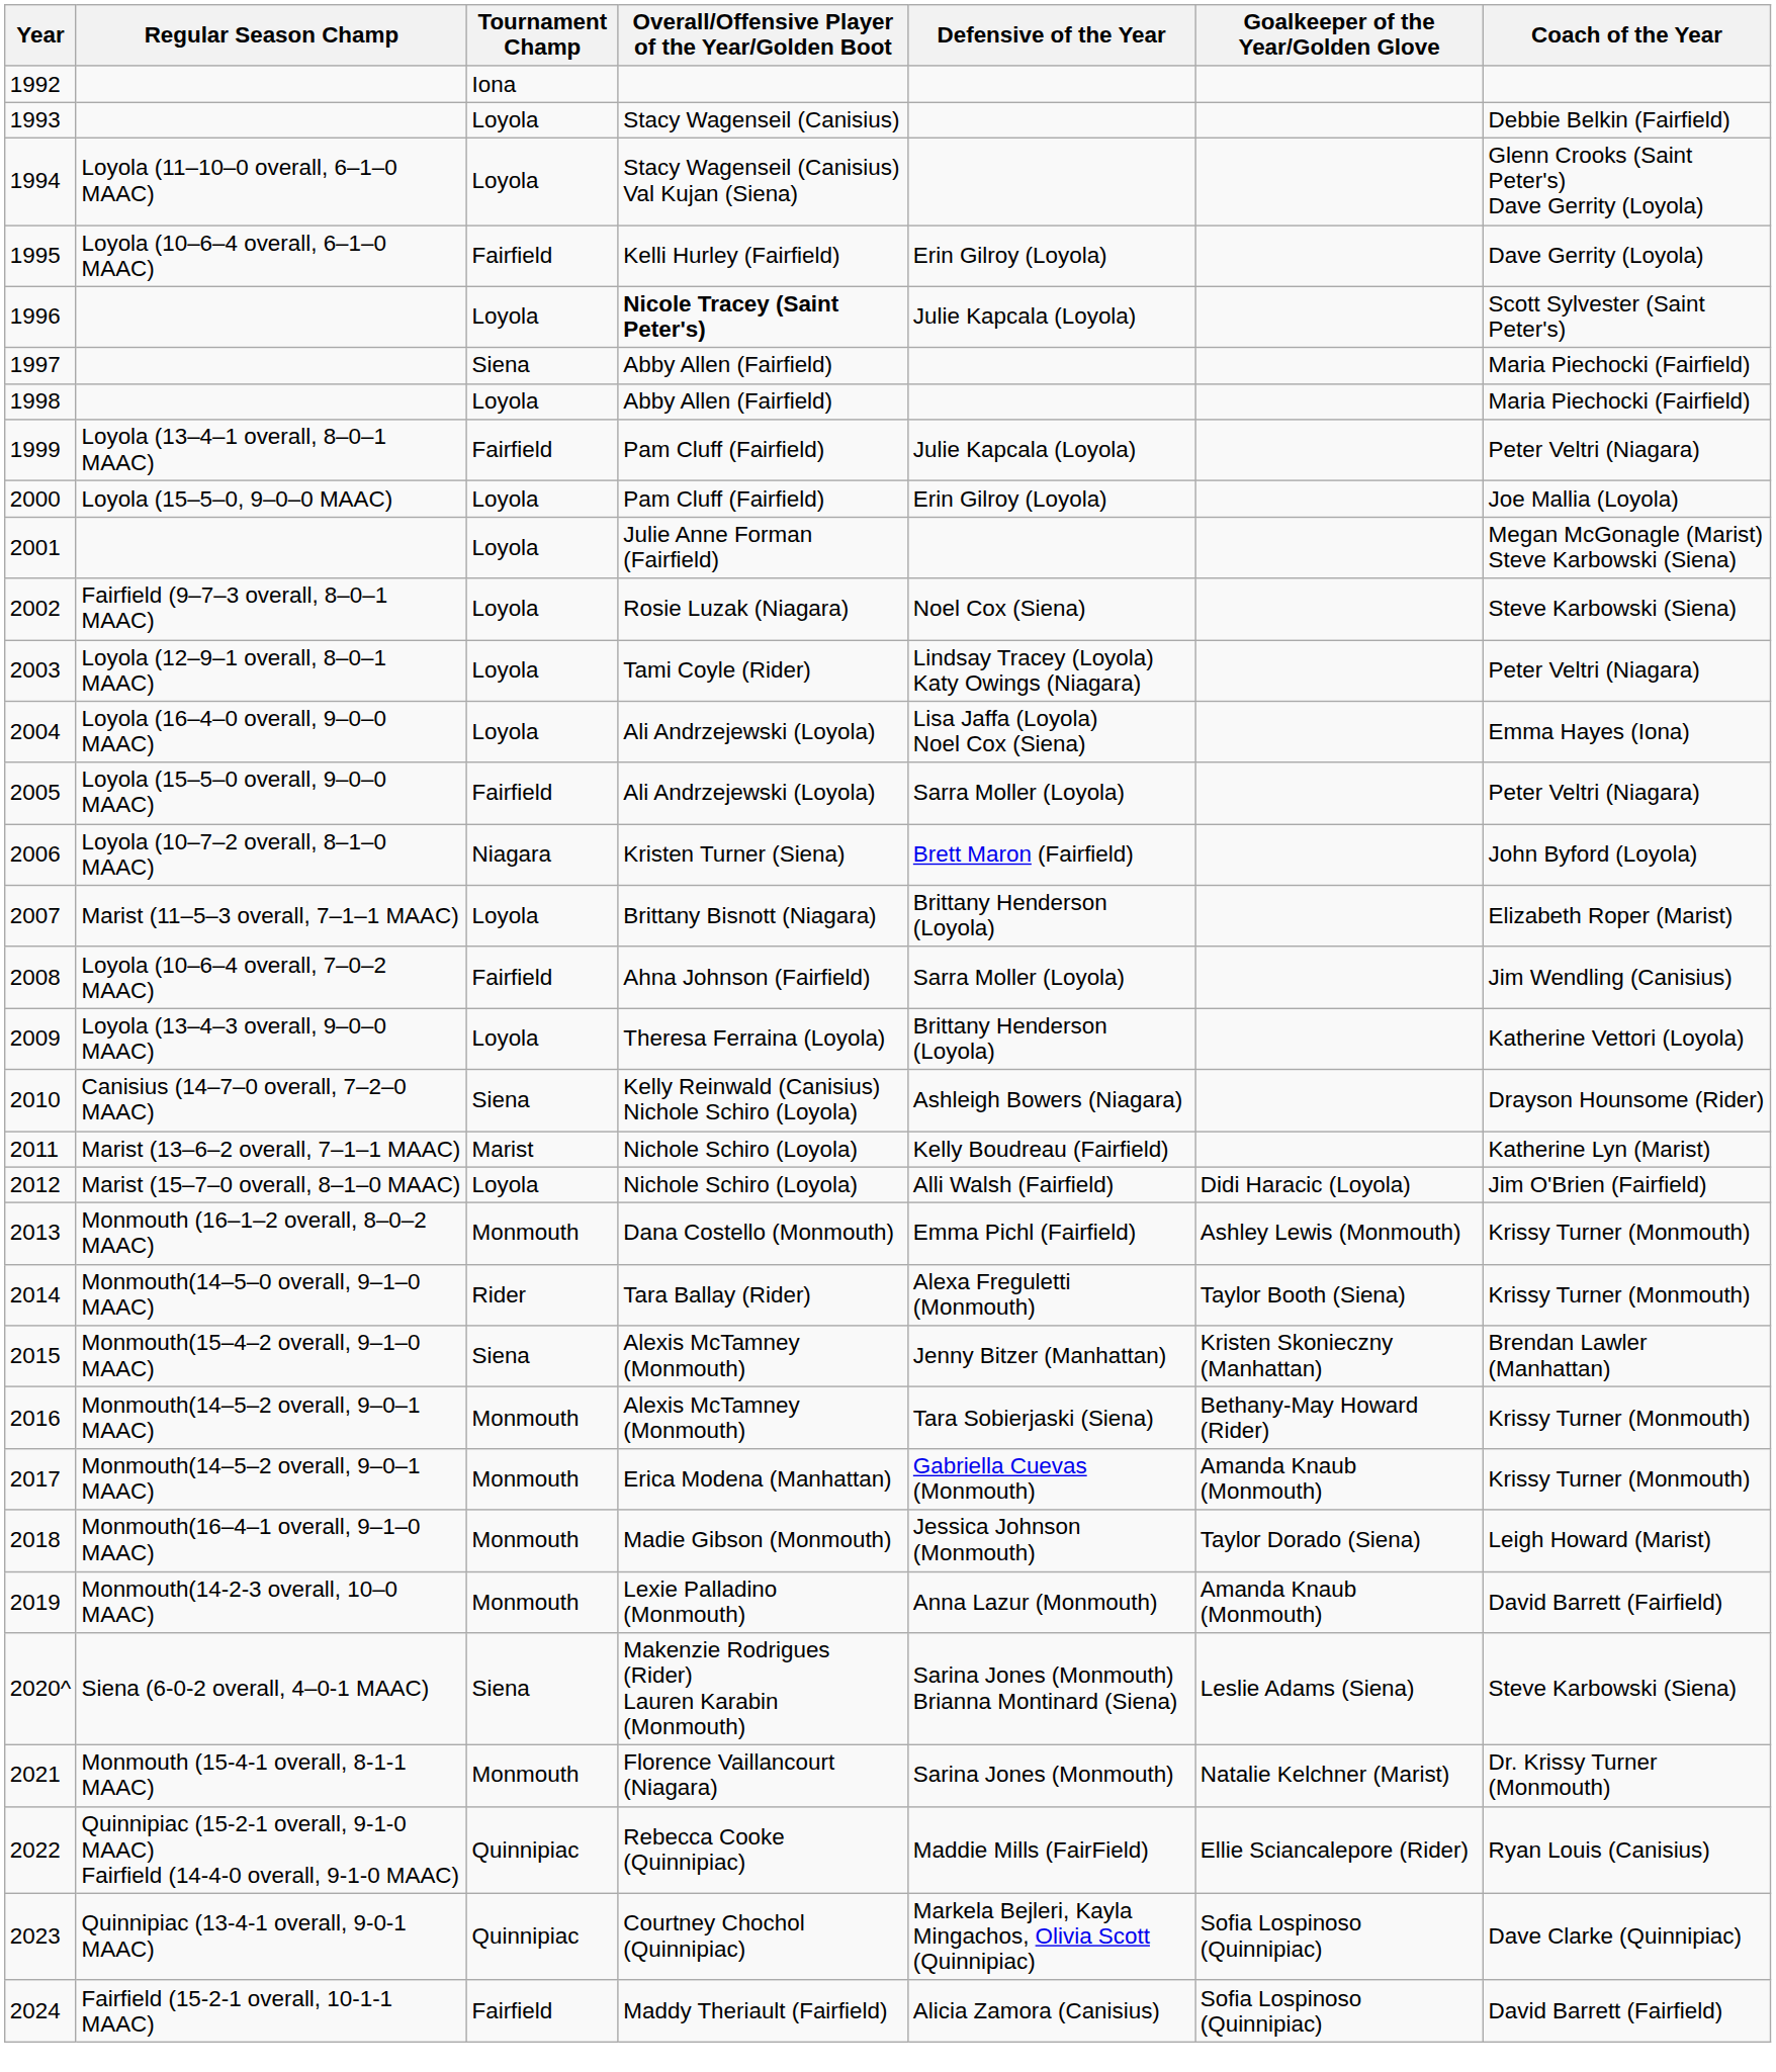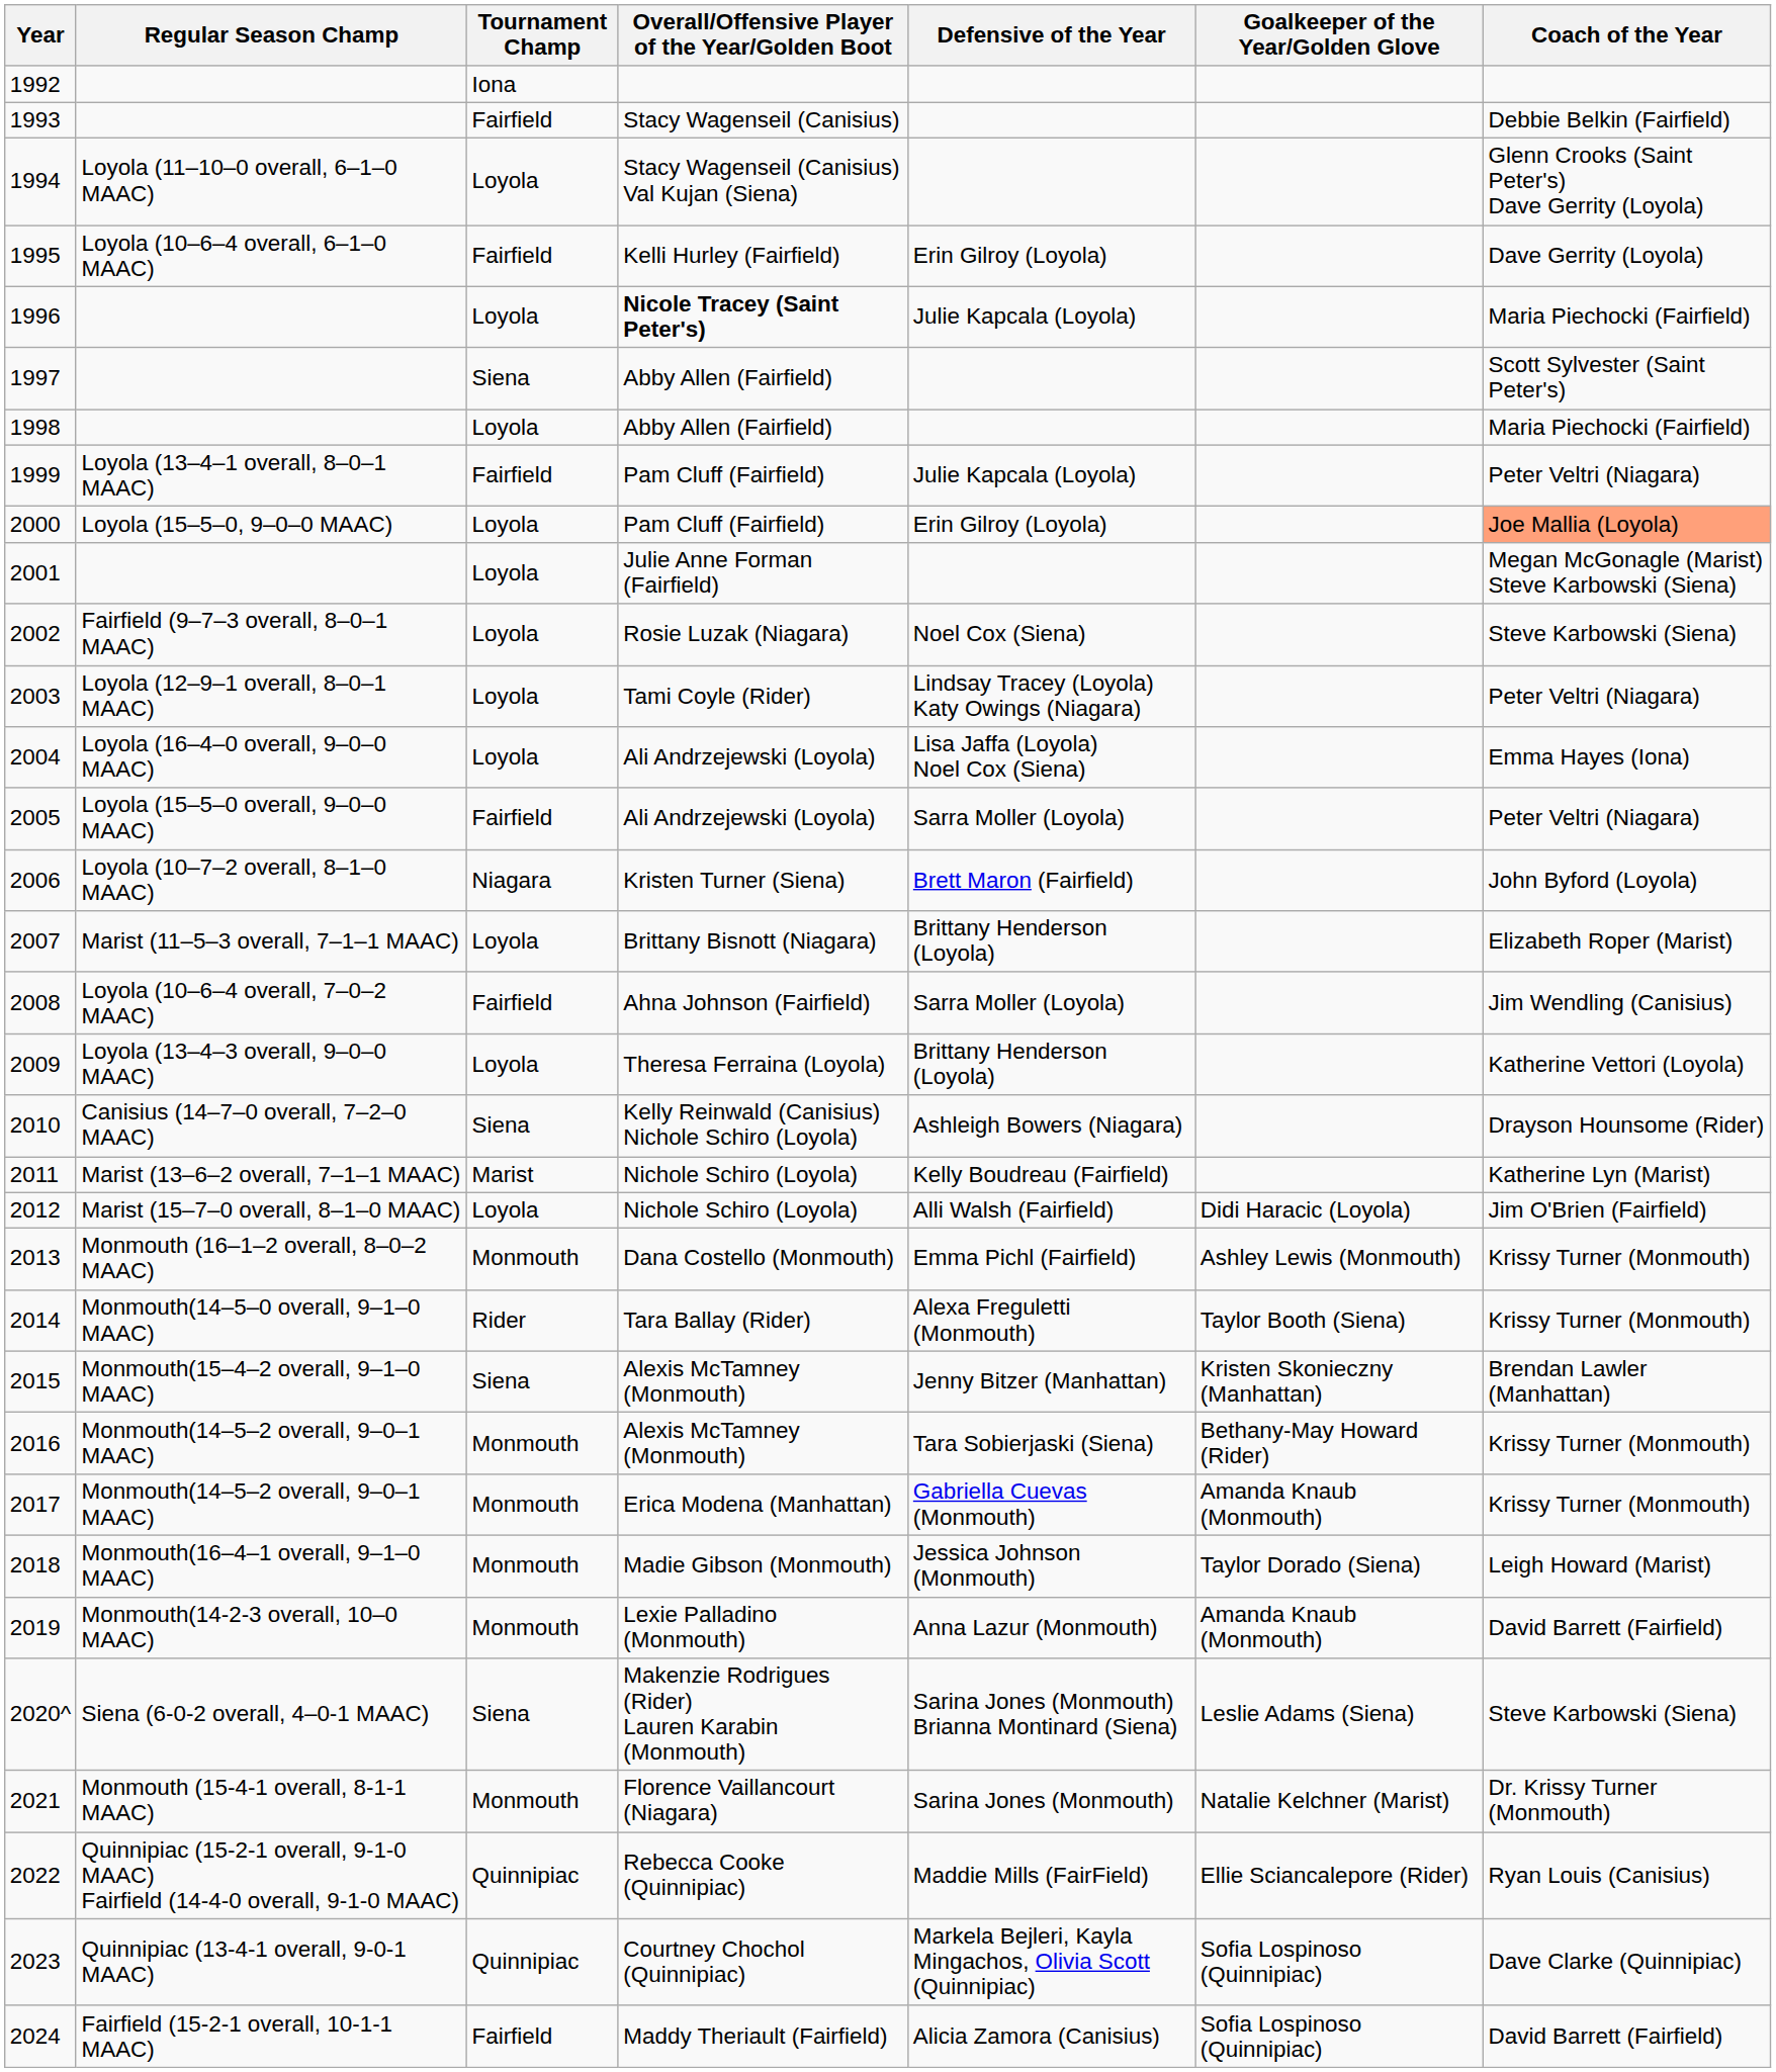1993 | Tournament Champ: Loyola -> Fairfield
1996 | Coach of the Year: Scott Sylvester (Saint Peter's) -> Maria Piechocki (Fairfield)
1997 | Coach of the Year: Maria Piechocki (Fairfield) -> Scott Sylvester (Saint Peter's)
2000 | Coach of the Year: no background -> lightsalmon background
